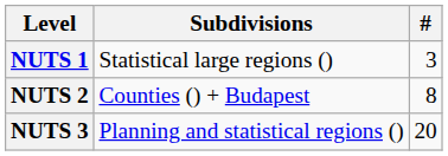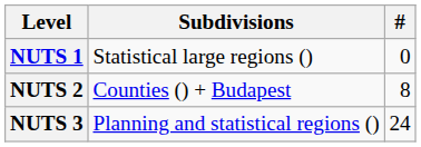NUTS 1 | #: 3 -> 0
NUTS 3 | #: 20 -> 24
